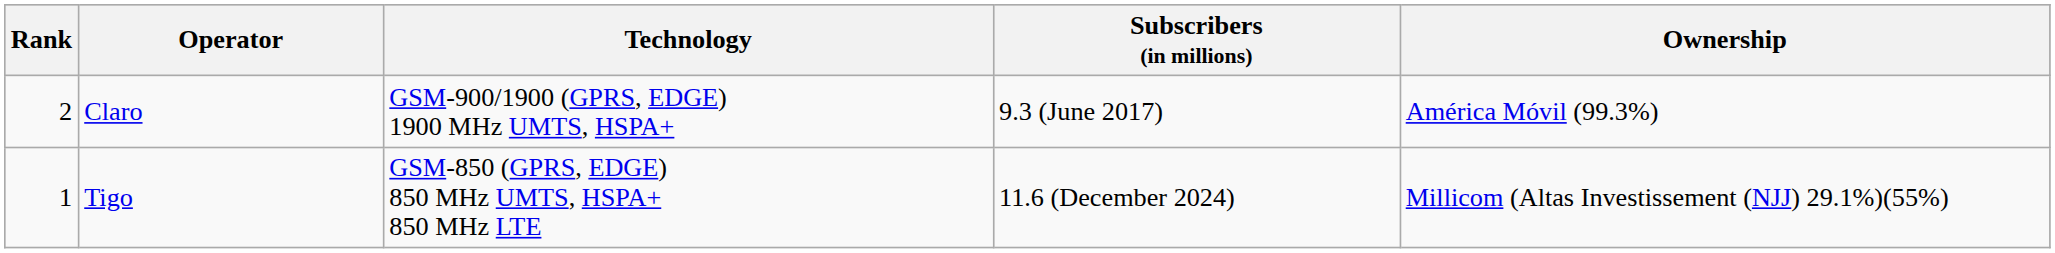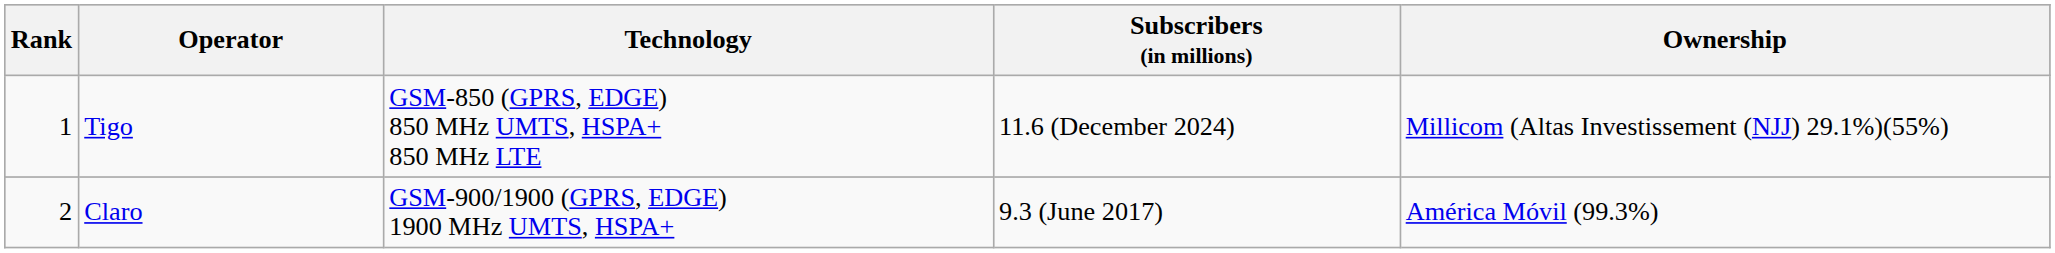rows swapped: Tigo <-> Claro
